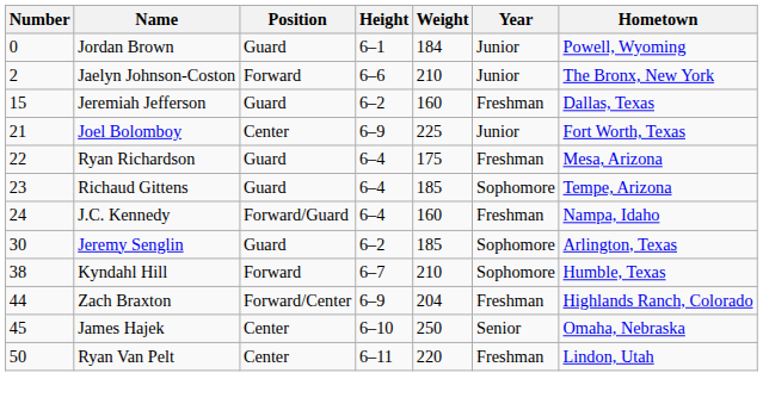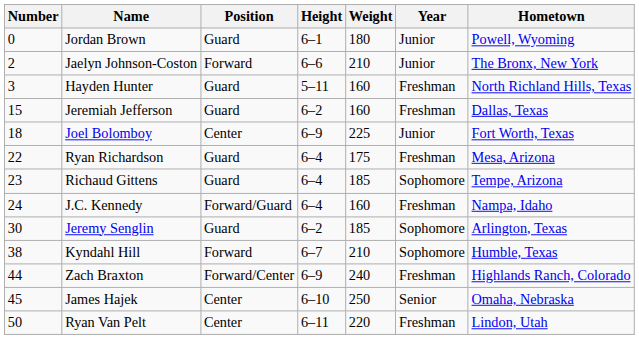Jordan Brown | Weight: 184 -> 180
+ row: 3 | Hayden Hunter | Guard | 5–11 | 160 | Freshman | North Richland Hills, Texas
Joel Bolomboy | Number: 21 -> 18
Zach Braxton | Weight: 204 -> 240
